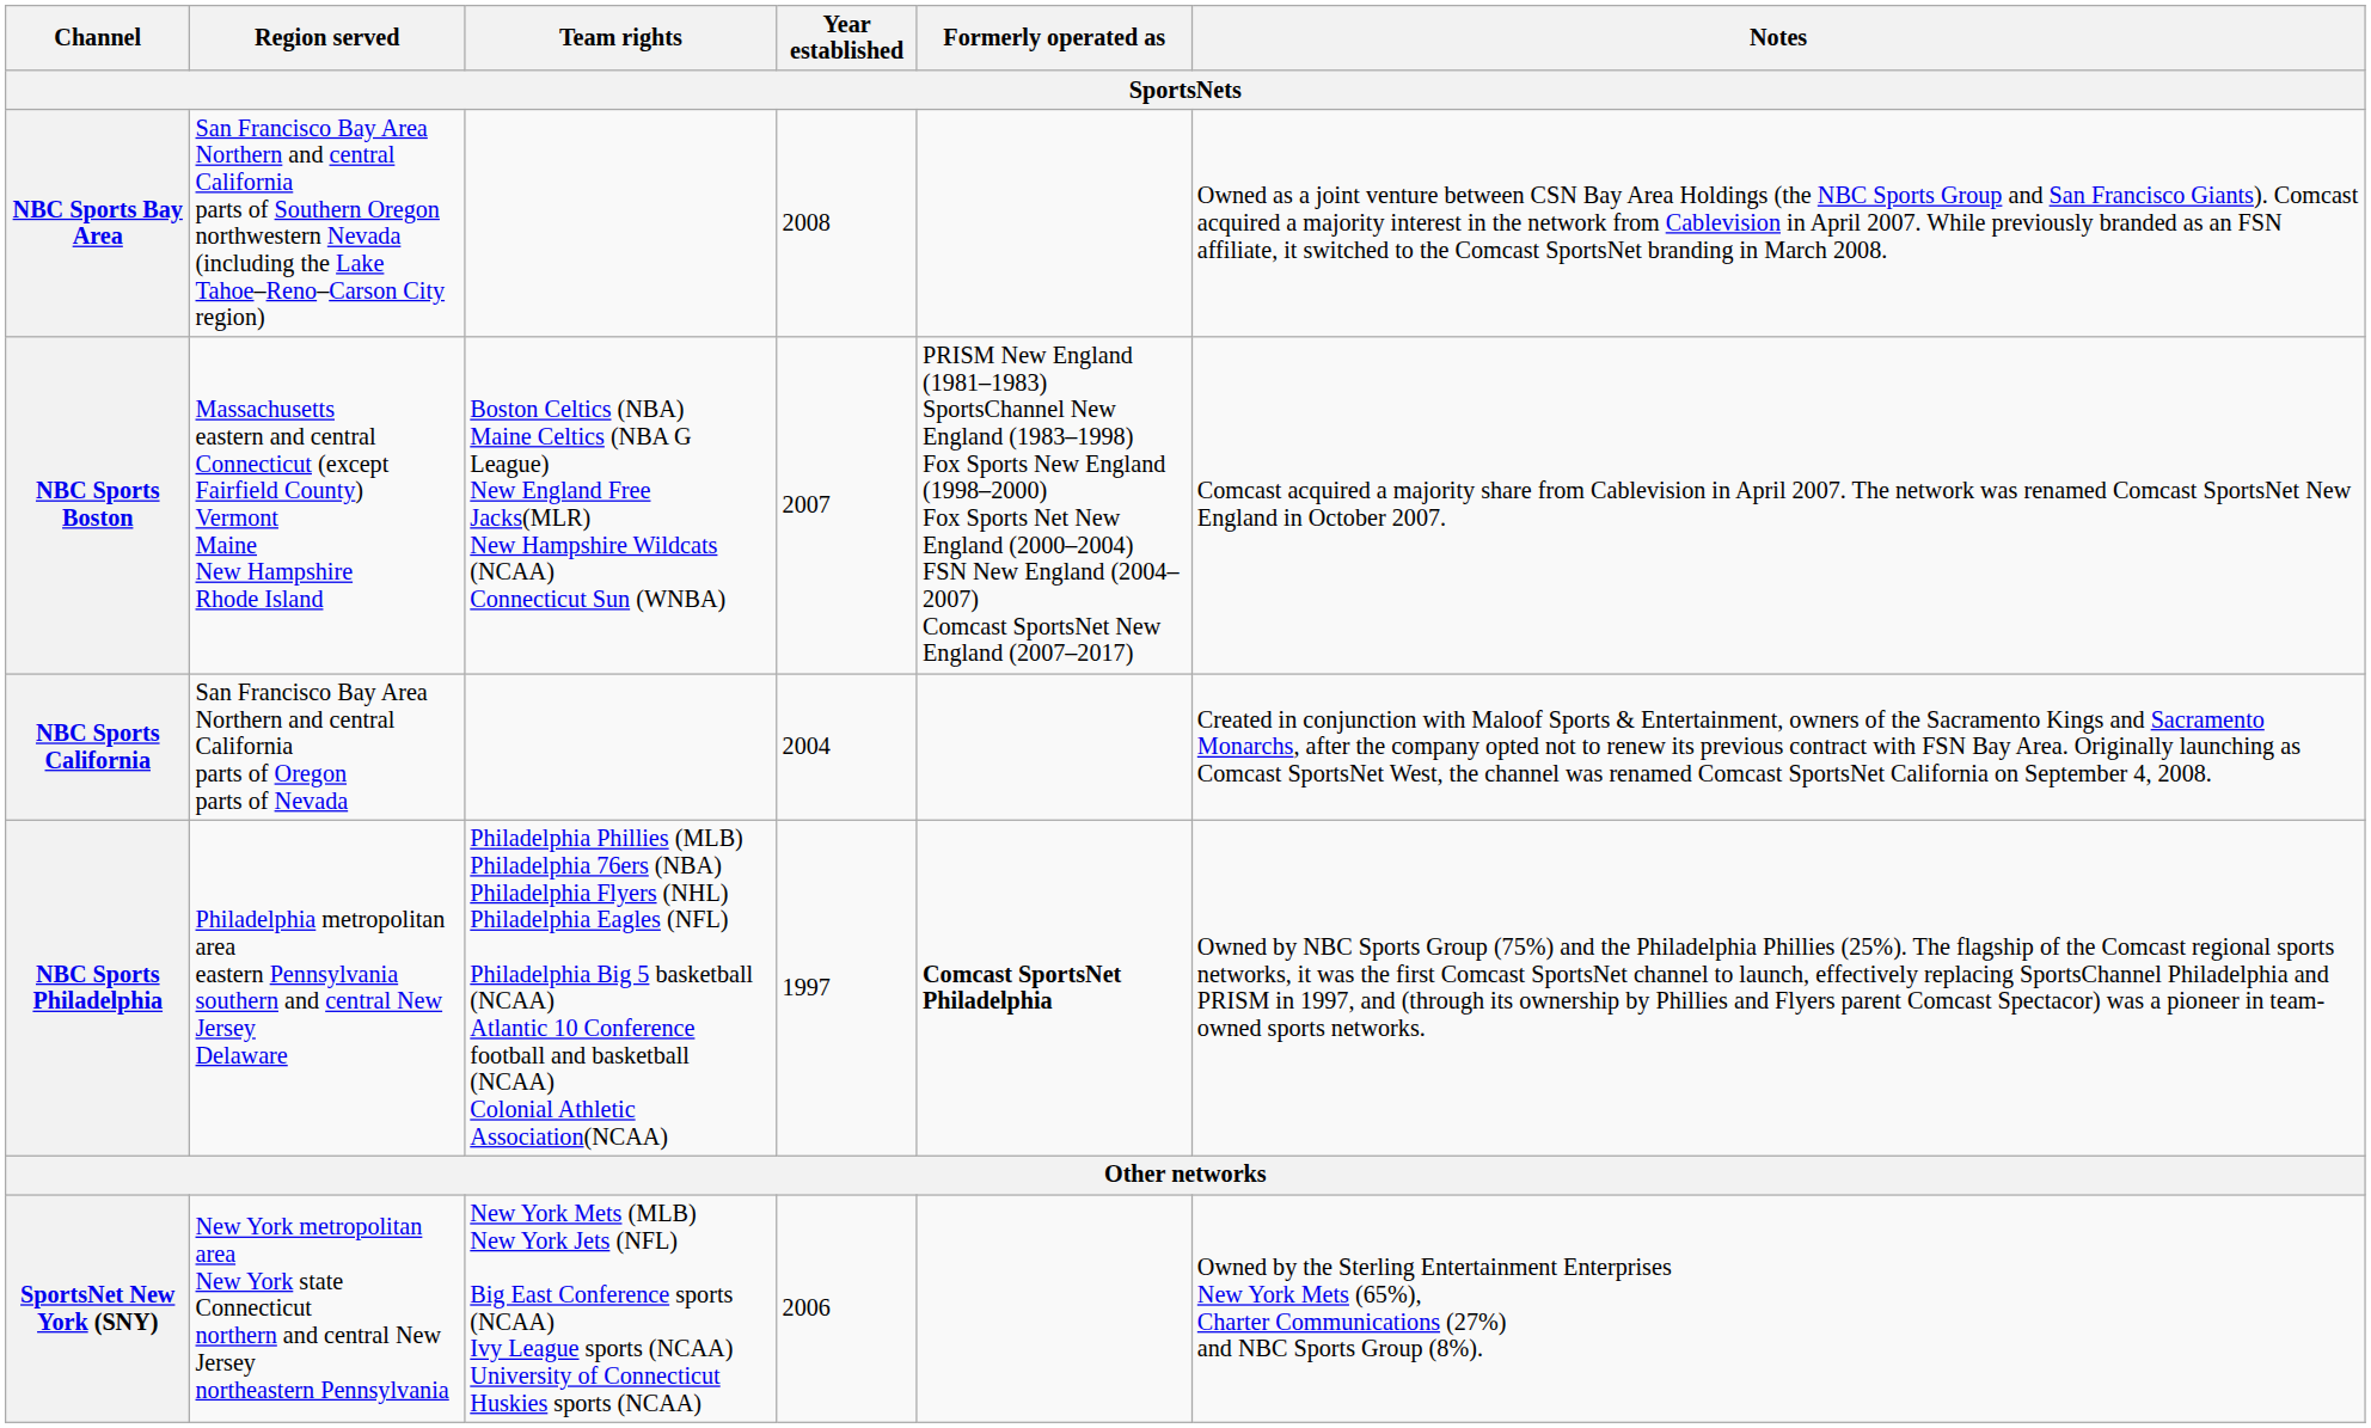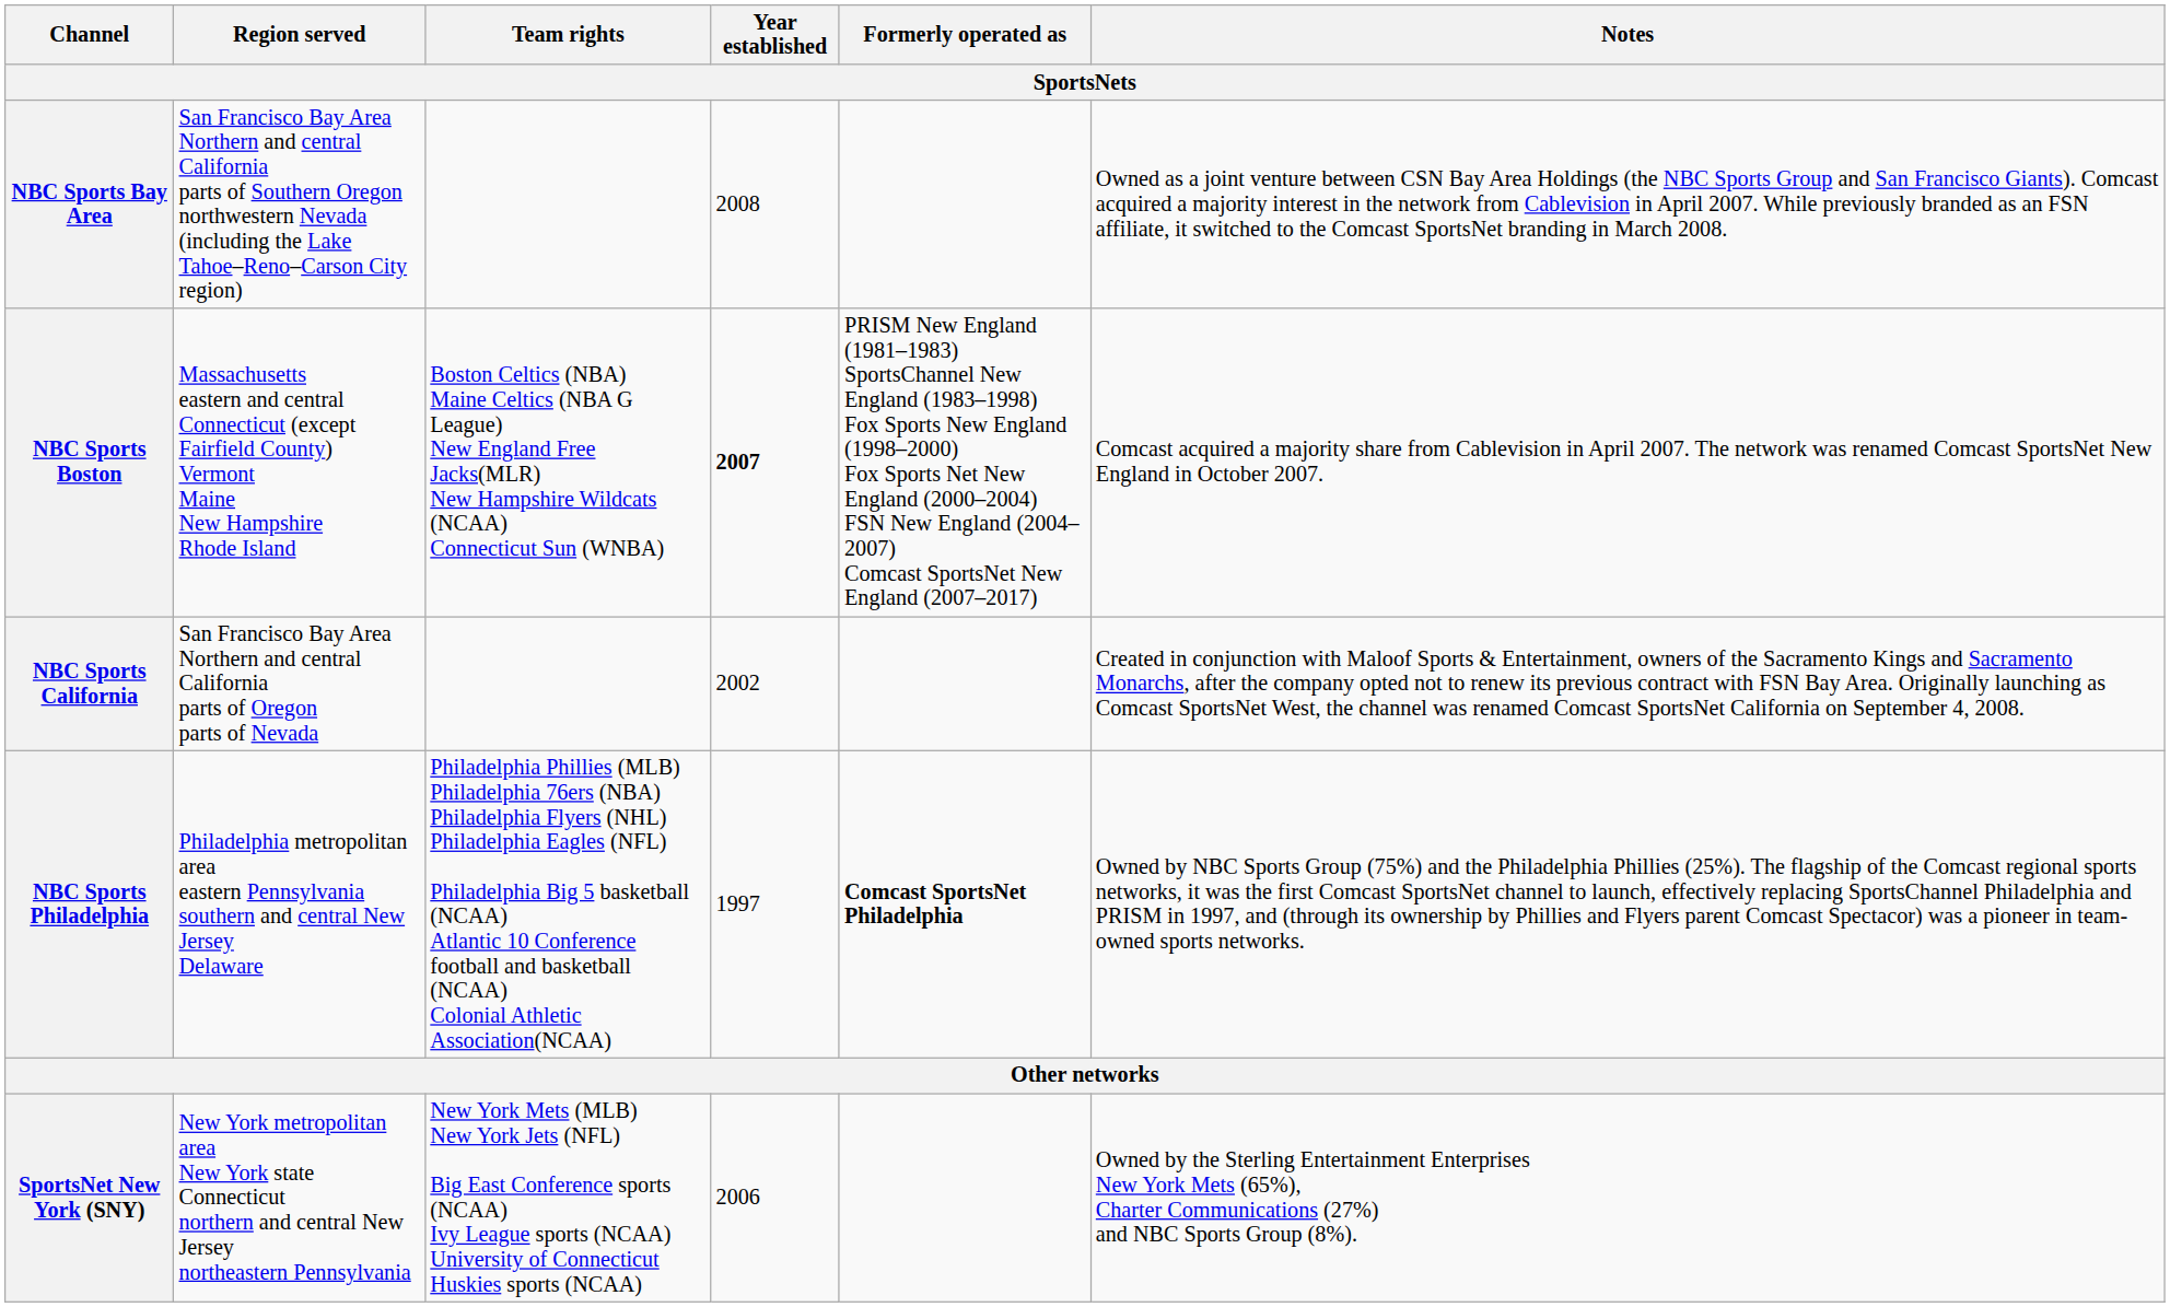NBC Sports Boston | Year established: normal -> bold
NBC Sports California | Year established: 2004 -> 2002
